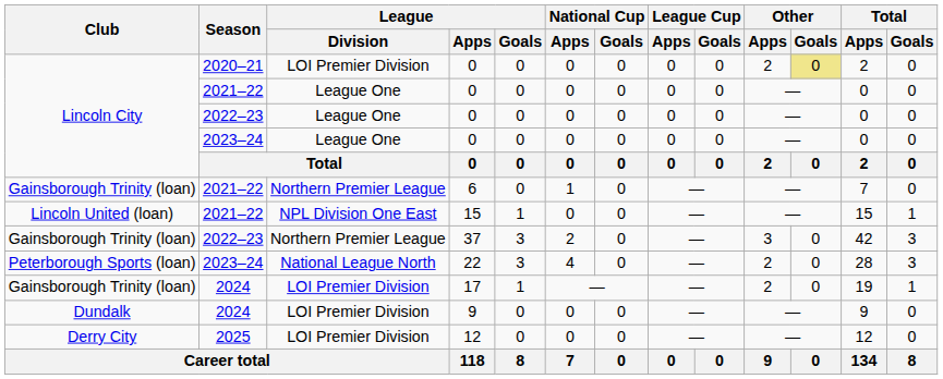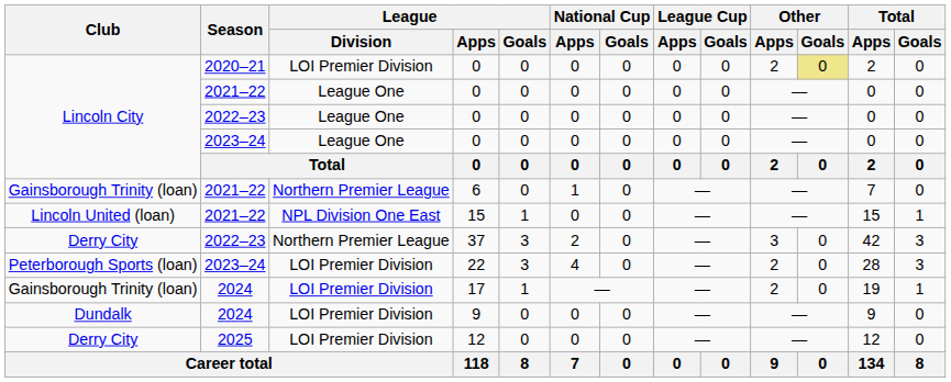37 | Club: Gainsborough Trinity (loan) -> Derry City
22 | League / Division: National League North -> LOI Premier Division
